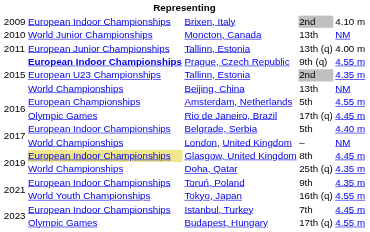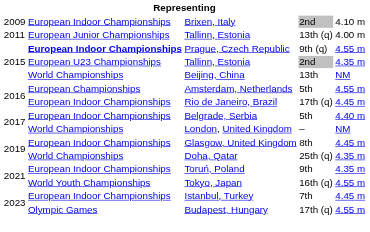- row: 2010 | World Junior Championships | Moncton, Canada | 13th | NM
Rio de Janeiro, Brazil | column 2: Olympic Games -> European Indoor Championships
Glasgow, United Kingdom | column 2: khaki background -> no background
